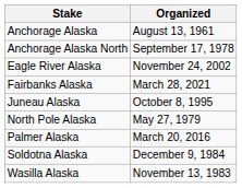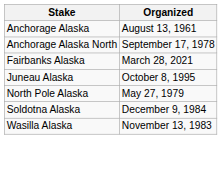- row: Eagle River Alaska | November 24, 2002
- row: Palmer Alaska | March 20, 2016
